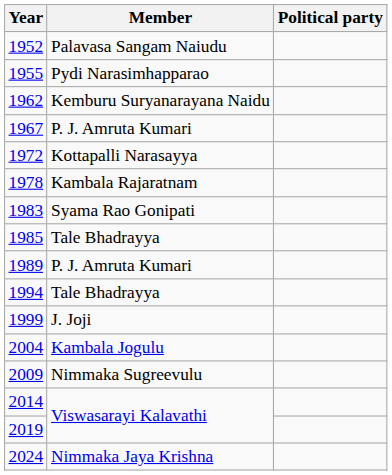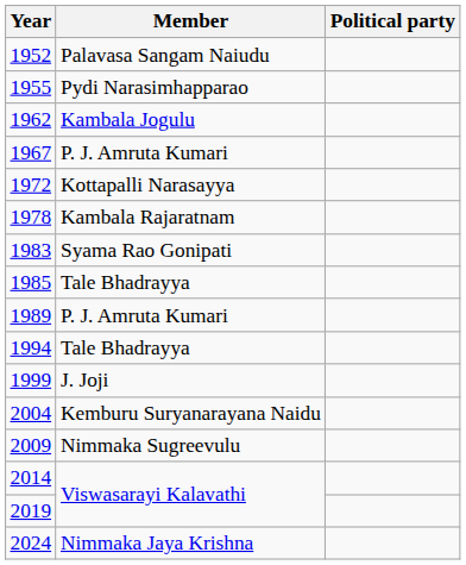1962 | Member: Kemburu Suryanarayana Naidu -> Kambala Jogulu
2004 | Member: Kambala Jogulu -> Kemburu Suryanarayana Naidu
